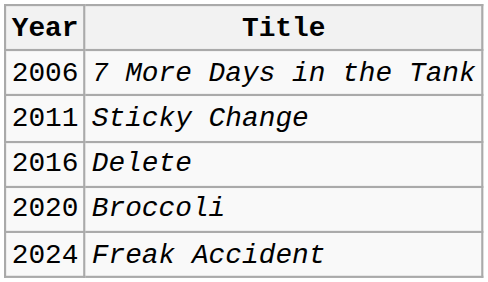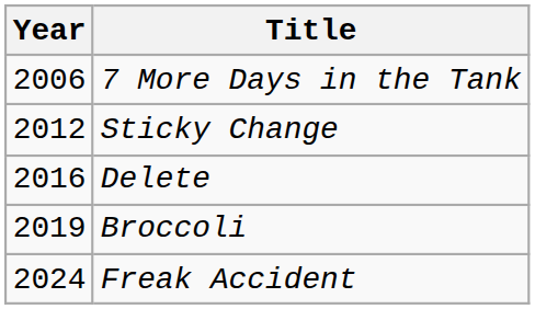Sticky Change | Year: 2011 -> 2012
Broccoli | Year: 2020 -> 2019
